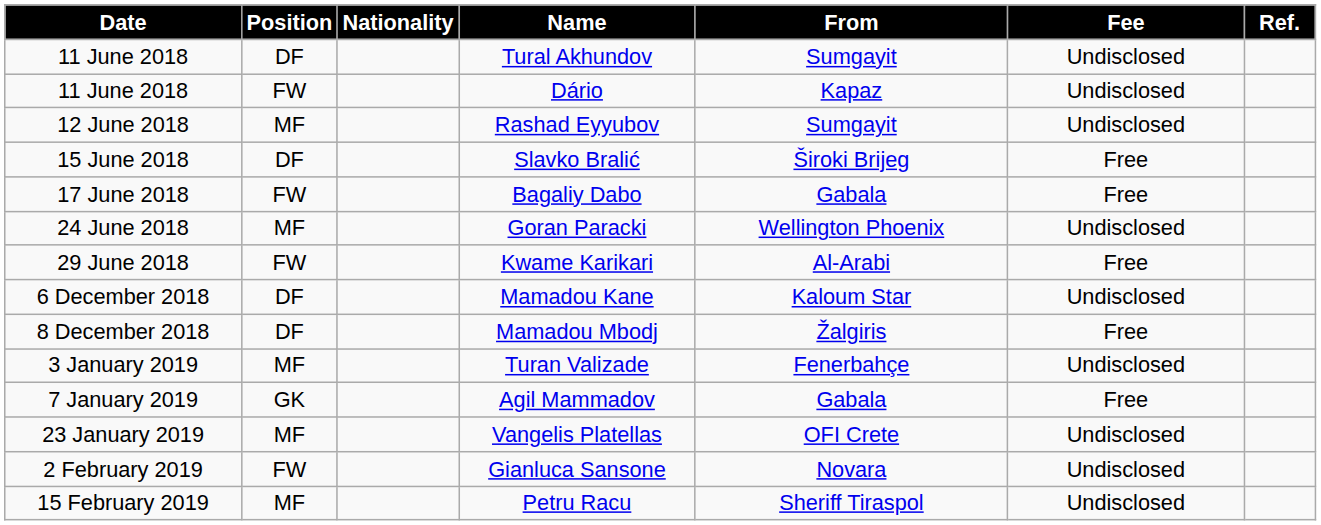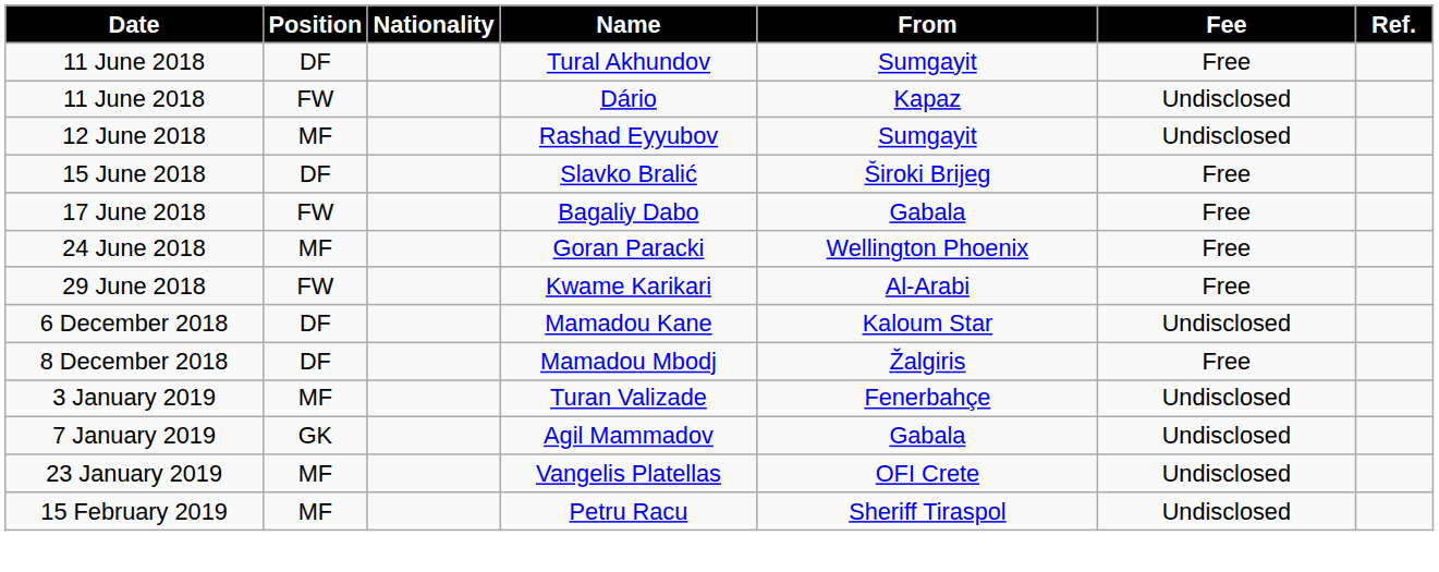Tural Akhundov | Fee: Undisclosed -> Free
Goran Paracki | Fee: Undisclosed -> Free
Agil Mammadov | Fee: Free -> Undisclosed
- row: 2 February 2019 | FW | Gianluca Sansone | Novara | Undisclosed
